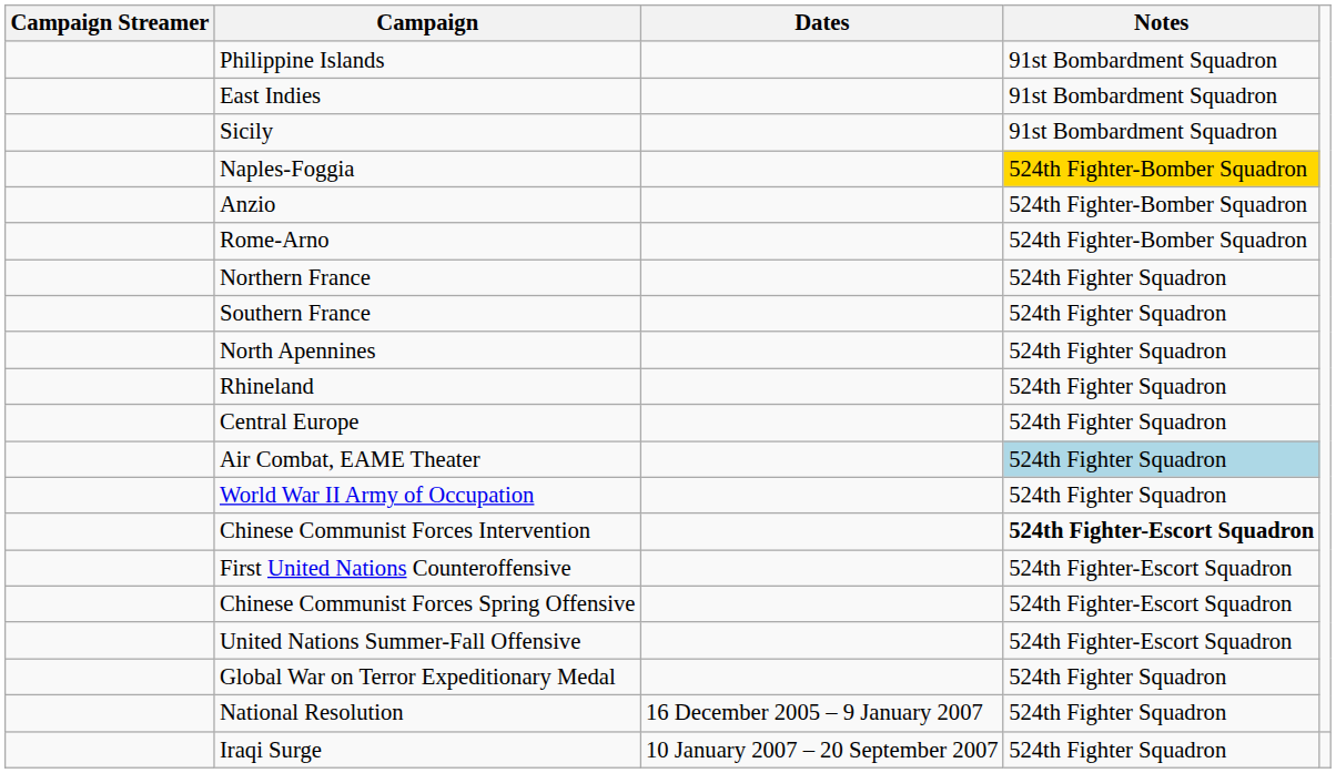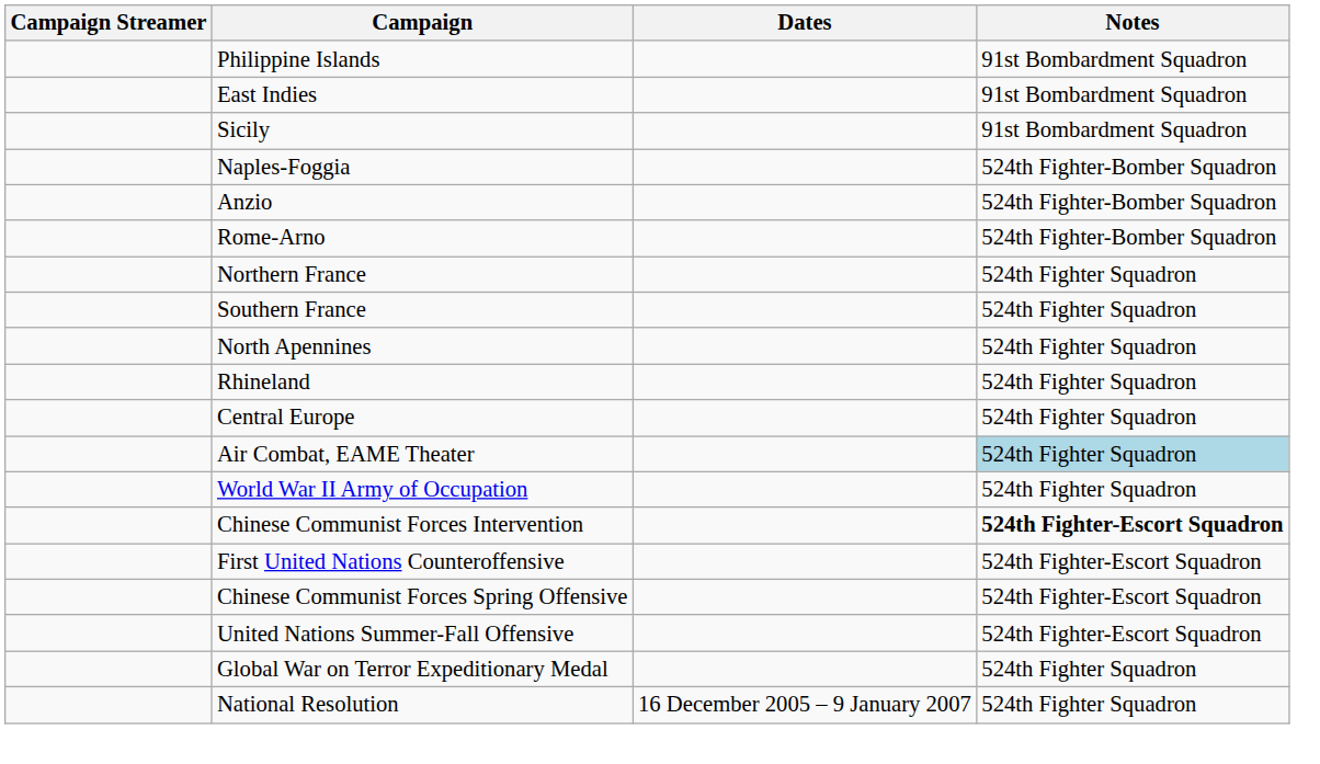Naples-Foggia | Notes: gold background -> no background
- row: Iraqi Surge | 10 January 2007 – 20 September 2007 | 524th Fighter Squadron
